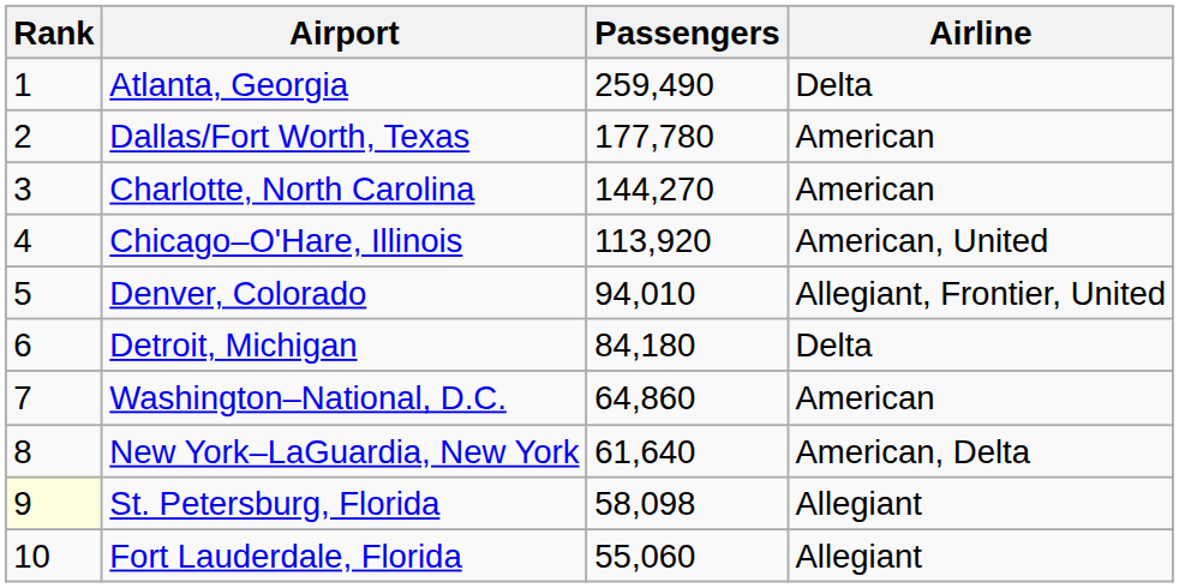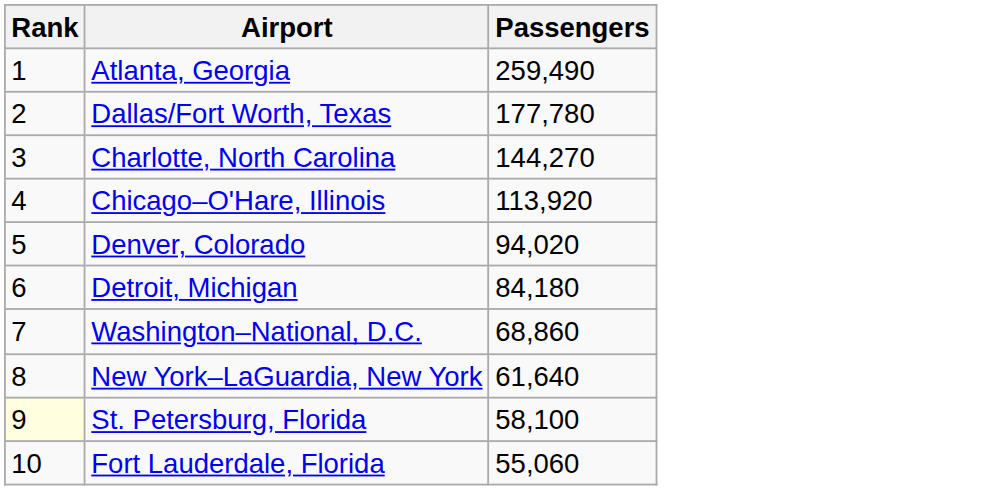- column: Airline | Delta | American | American | American, United | Allegiant, Frontier, United | Delta | American | American, Delta | Allegiant | Allegiant
Denver, Colorado | Passengers: 94,010 -> 94,020
Washington–National, D.C. | Passengers: 64,860 -> 68,860
St. Petersburg, Florida | Passengers: 58,098 -> 58,100
